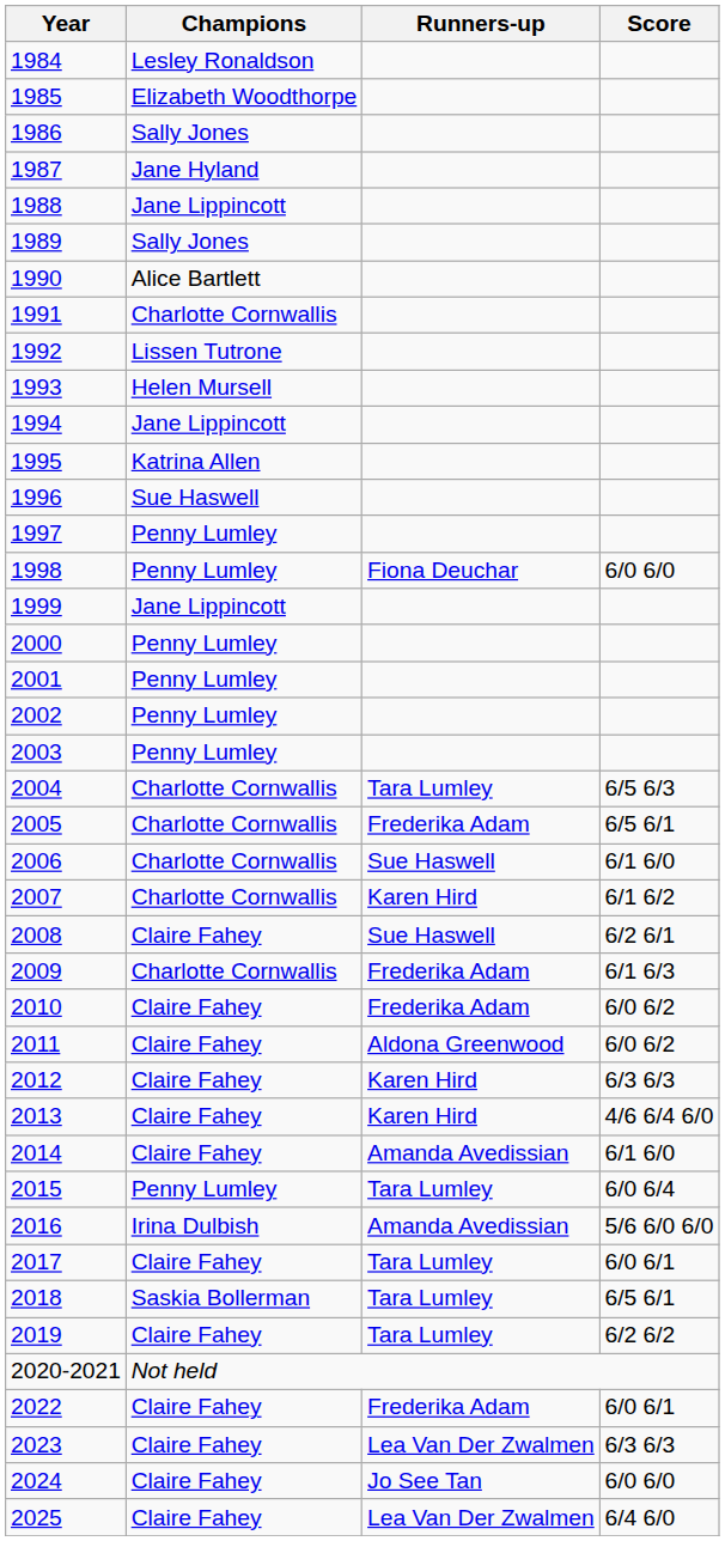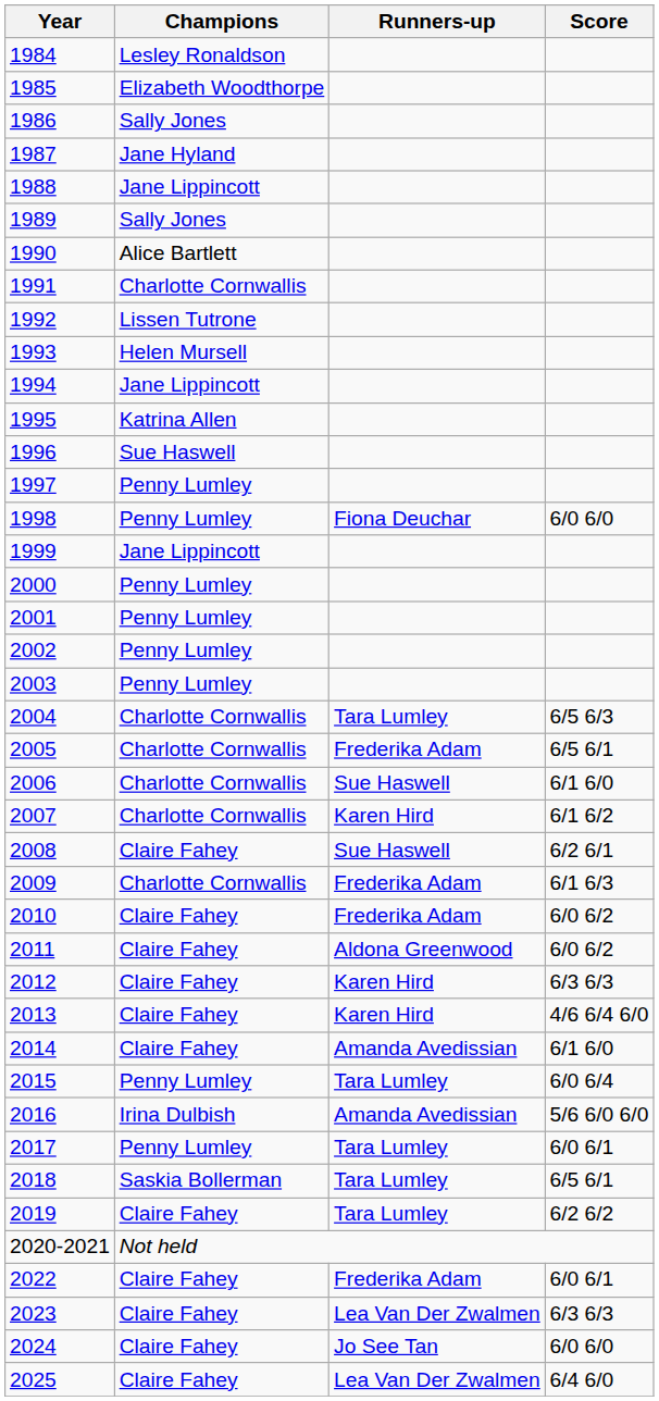2017 | Champions: Claire Fahey -> Penny Lumley
